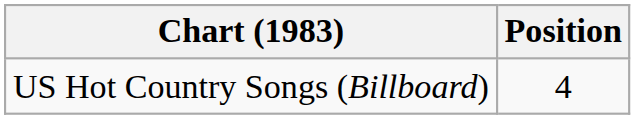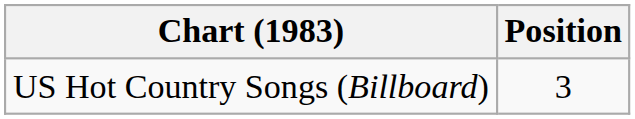US Hot Country Songs (Billboard) | Position: 4 -> 3
